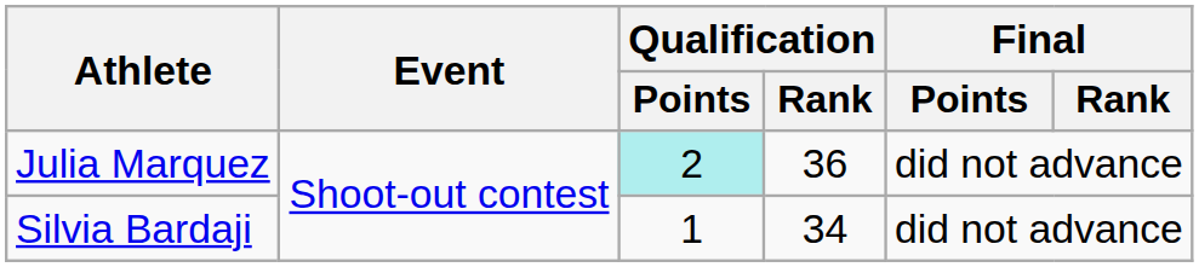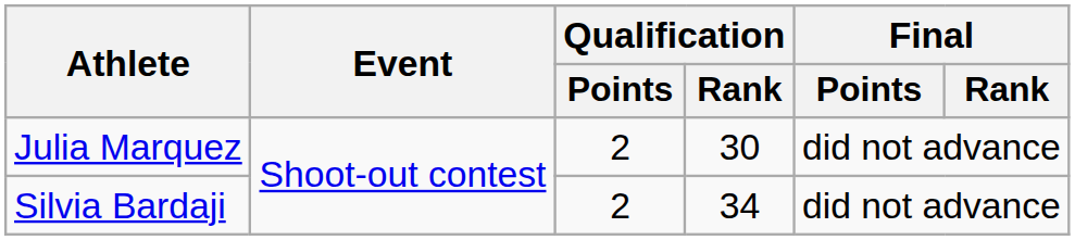Julia Marquez | Qualification / Points: paleturquoise background -> no background
Julia Marquez | Qualification / Rank: 36 -> 30
Silvia Bardaji | Qualification / Points: 1 -> 2
